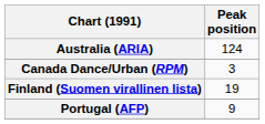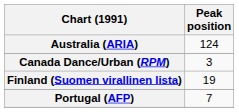Portugal (AFP) | Peak position: 9 -> 7
